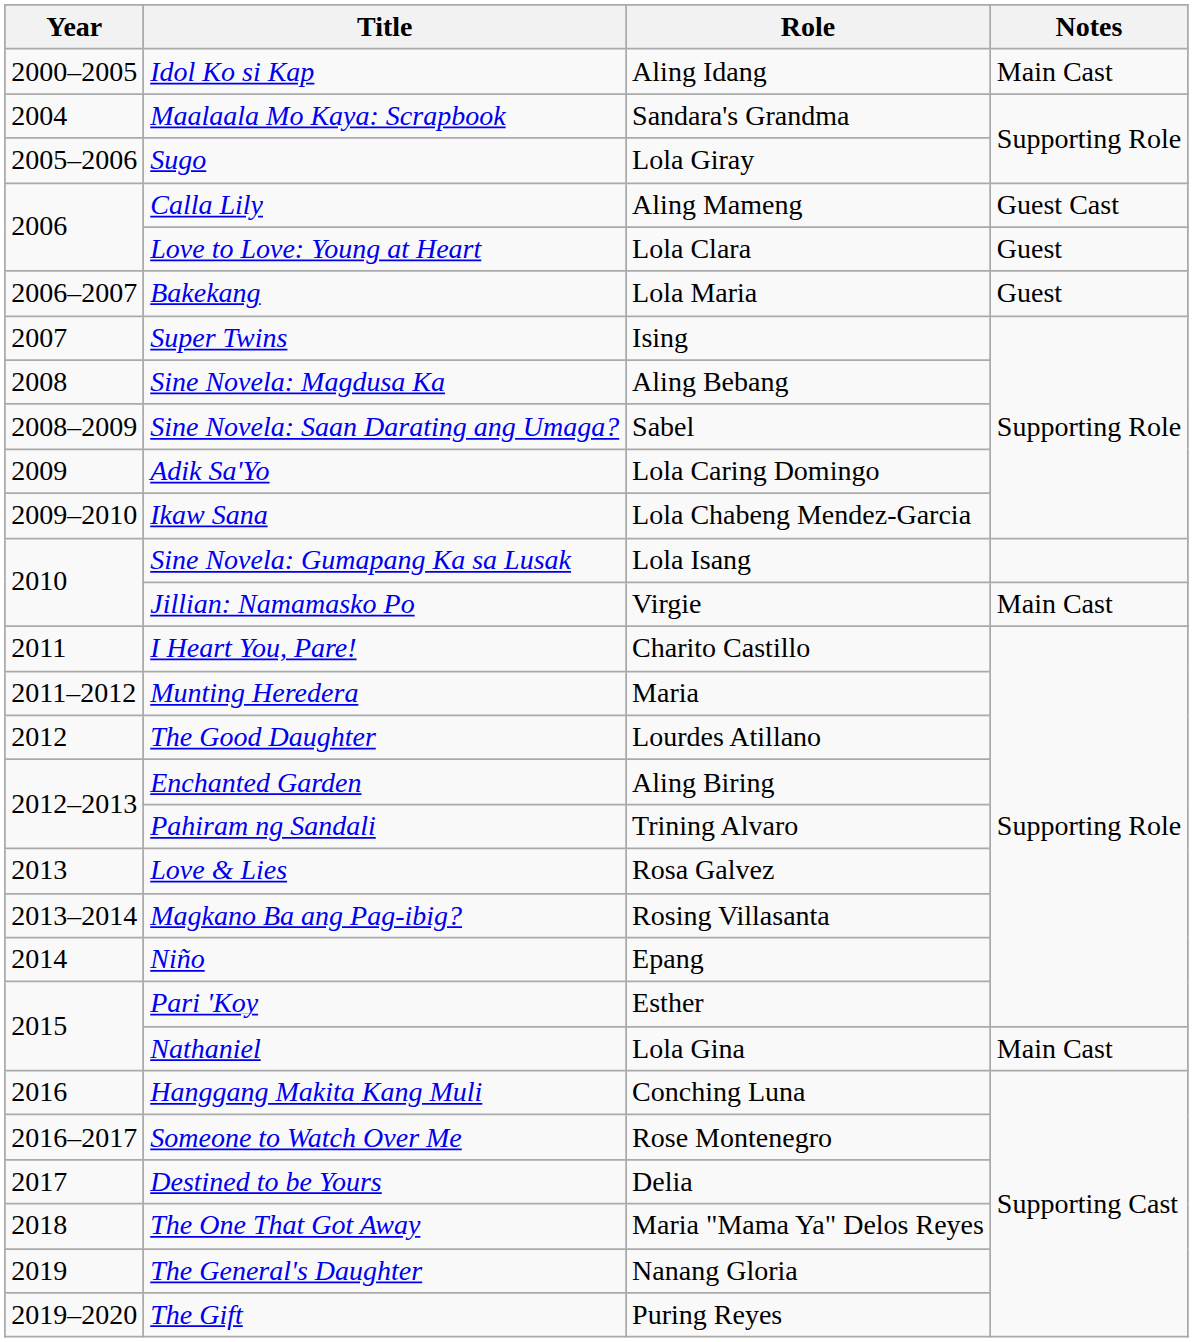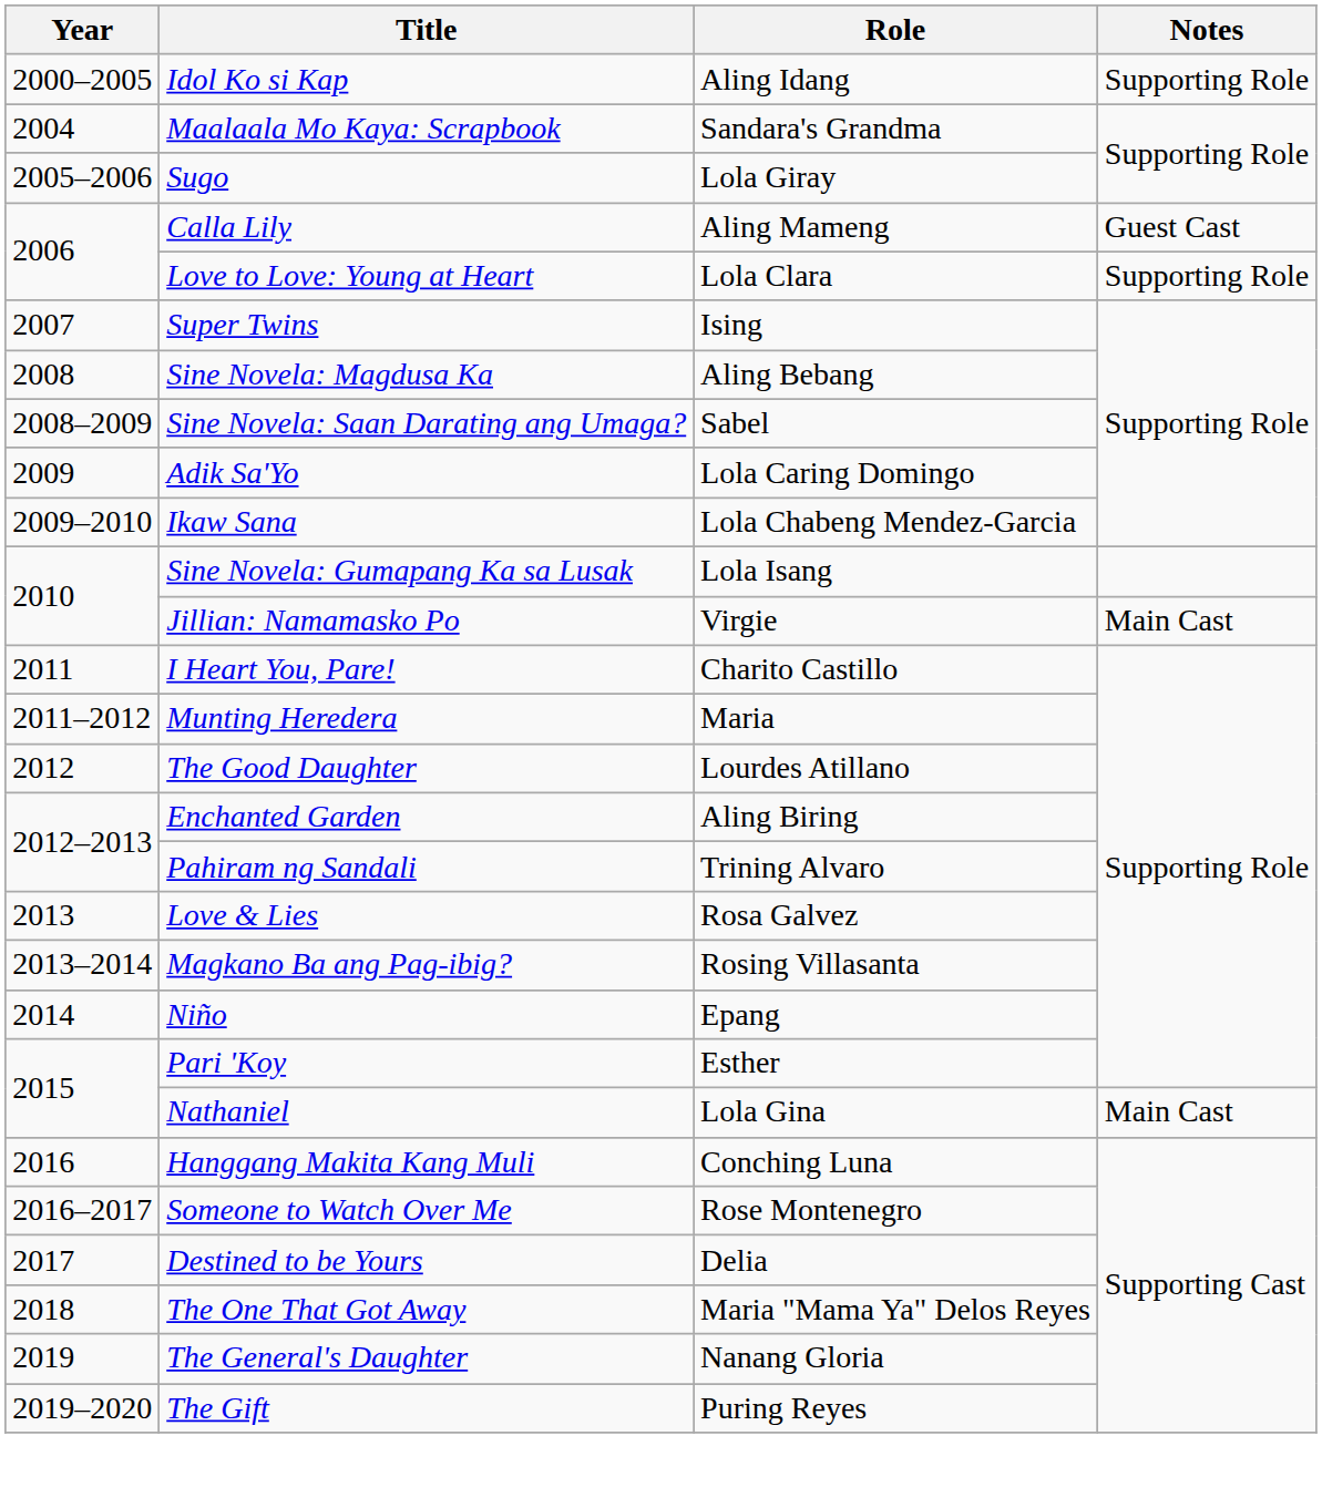Idol Ko si Kap | Notes: Main Cast -> Supporting Role
Love to Love: Young at Heart | Notes: Guest -> Supporting Role
- row: 2006–2007 | Bakekang | Lola Maria | Guest
